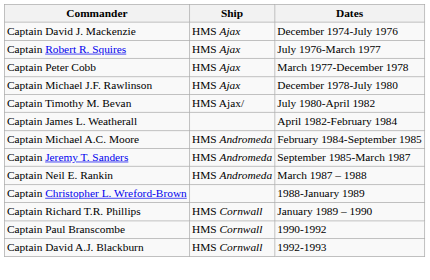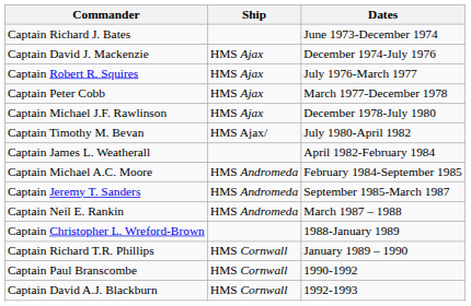+ row: Captain Richard J. Bates | June 1973-December 1974
